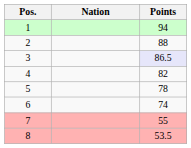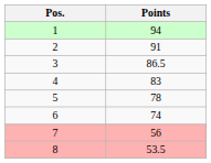- column: Nation
2 | Points: 88 -> 91
3 | Points: lavender background -> no background
4 | Points: 82 -> 83
7 | Points: 55 -> 56
